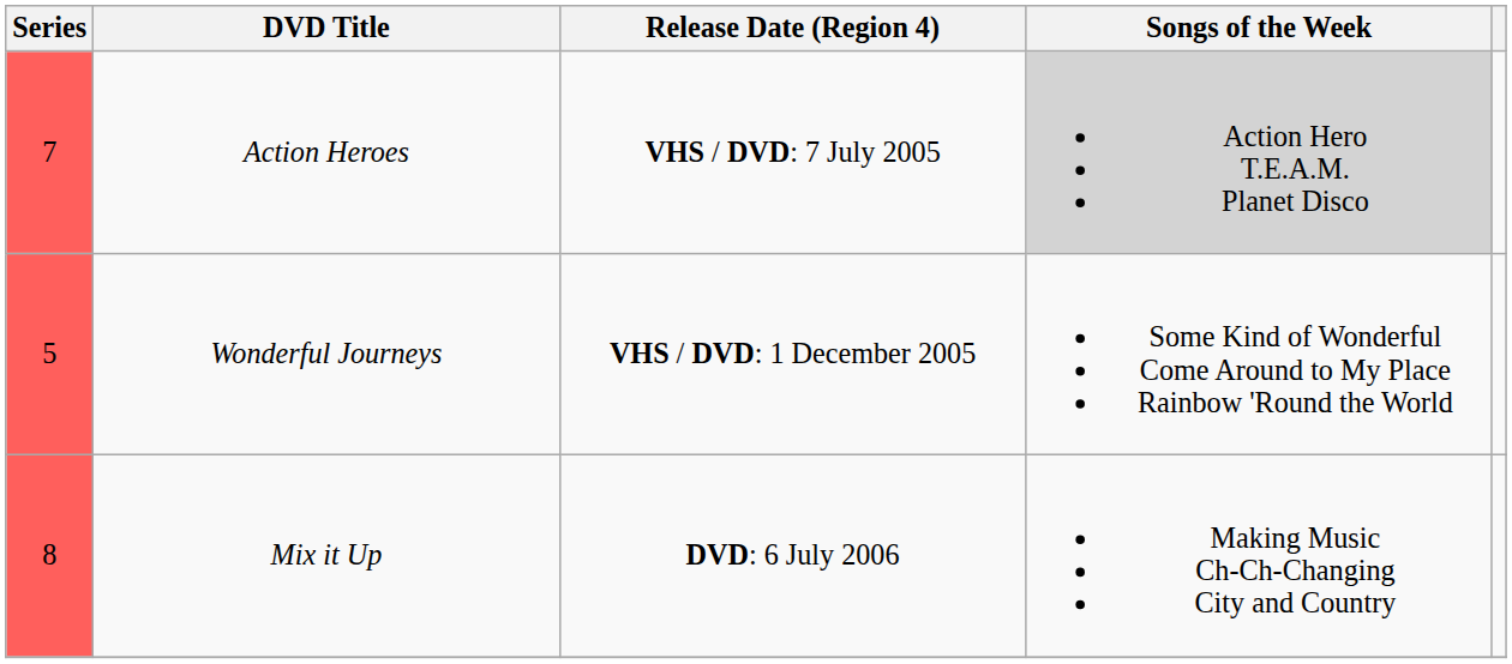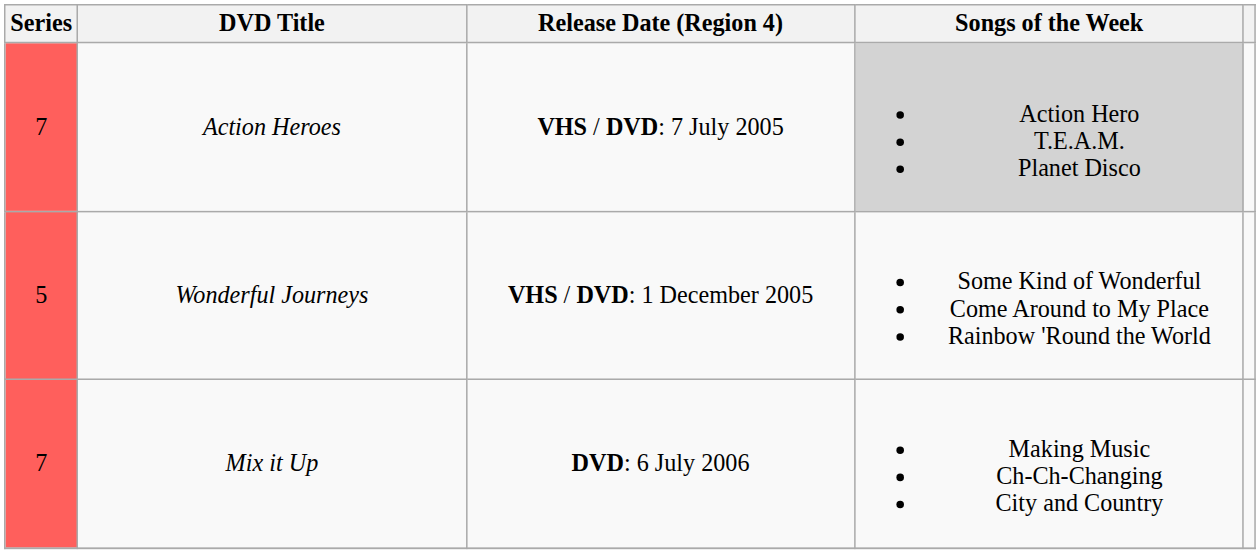Mix it Up | Series: 8 -> 7
